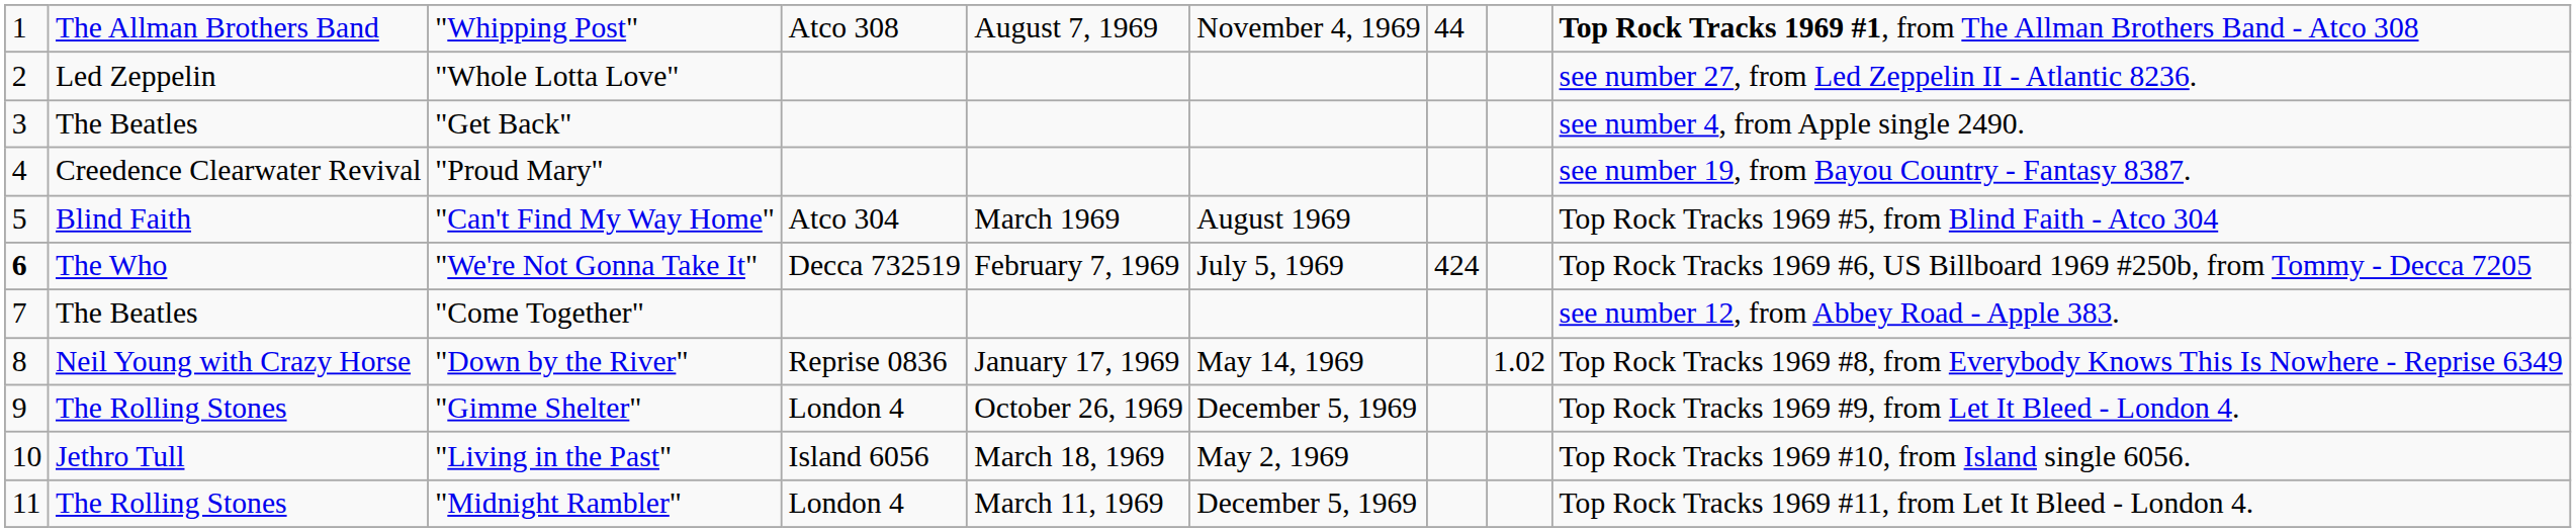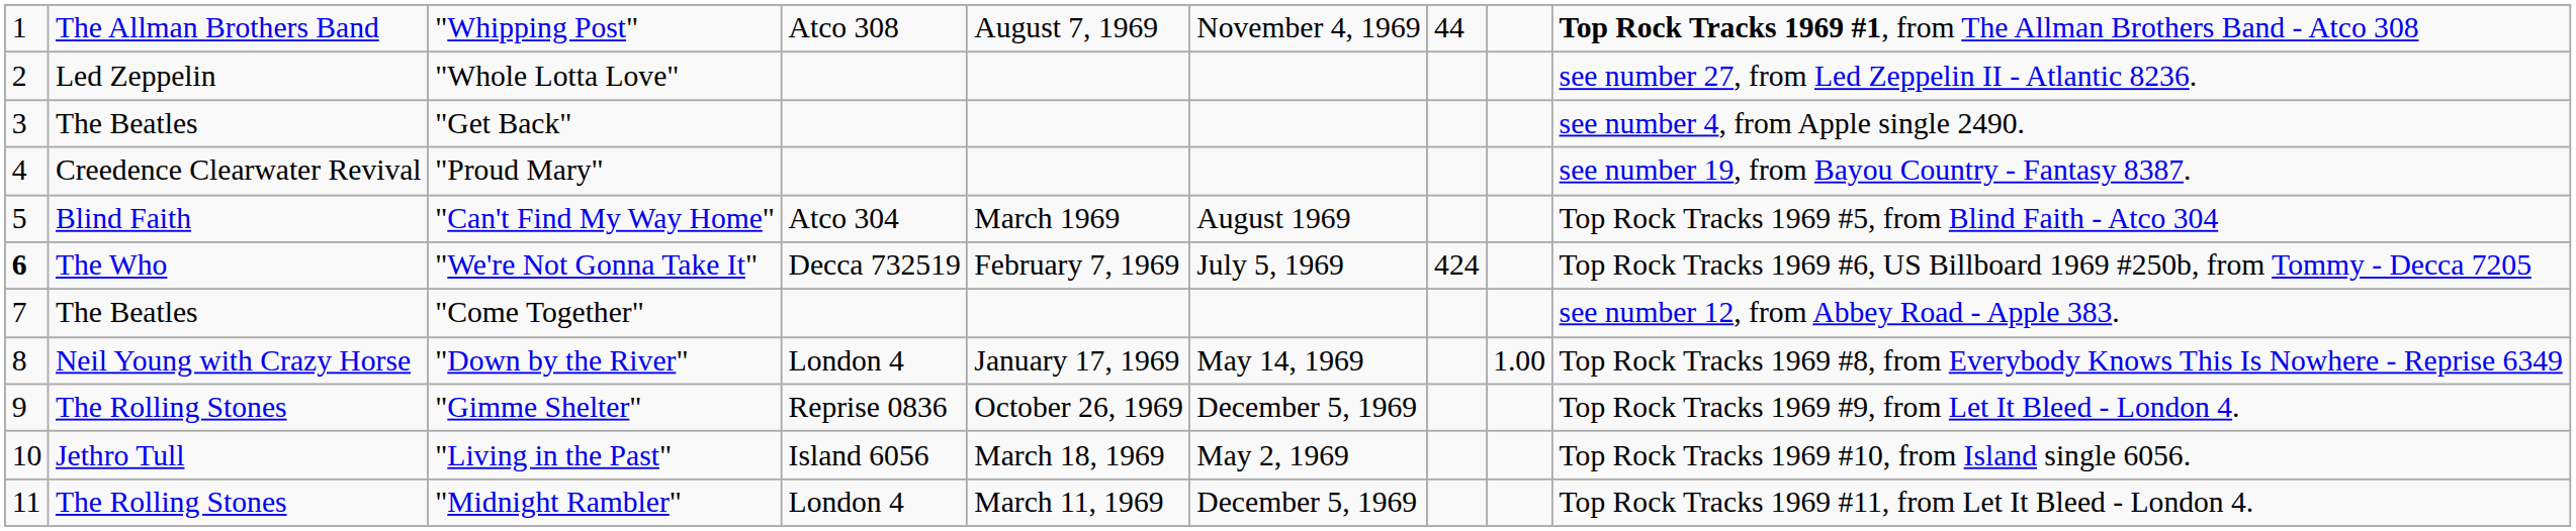"Down by the River" | column 4: Reprise 0836 -> London 4
"Down by the River" | column 8: 1.02 -> 1.00
"Gimme Shelter" | column 4: London 4 -> Reprise 0836
